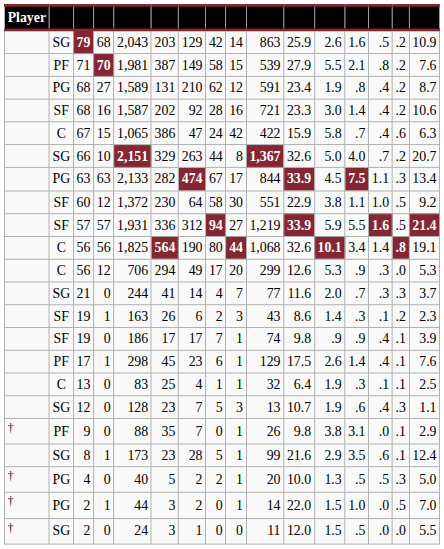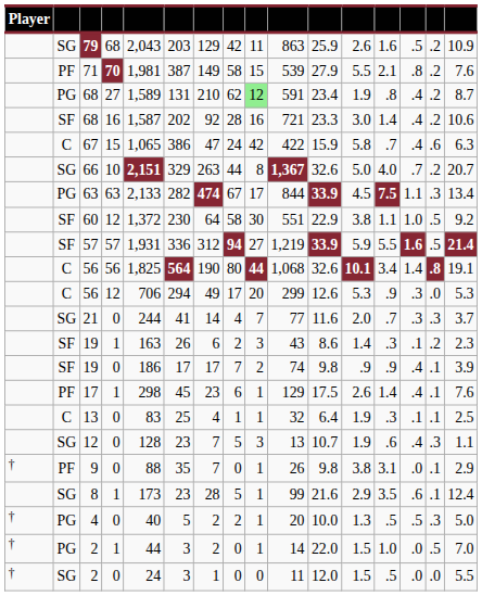79 | column 9: 14 -> 11
68 / 27 | column 9: no background -> lightgreen background
19 / 0 | column 9: 1 -> 2
